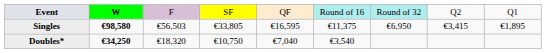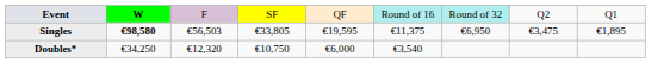Singles | column 5: €16,595 -> €19,595
Singles | column 8: €3,415 -> €3,475
Doubles* | column 2: bold -> normal
Doubles* | column 3: €18,320 -> €12,320
Doubles* | column 5: €7,040 -> €6,000
